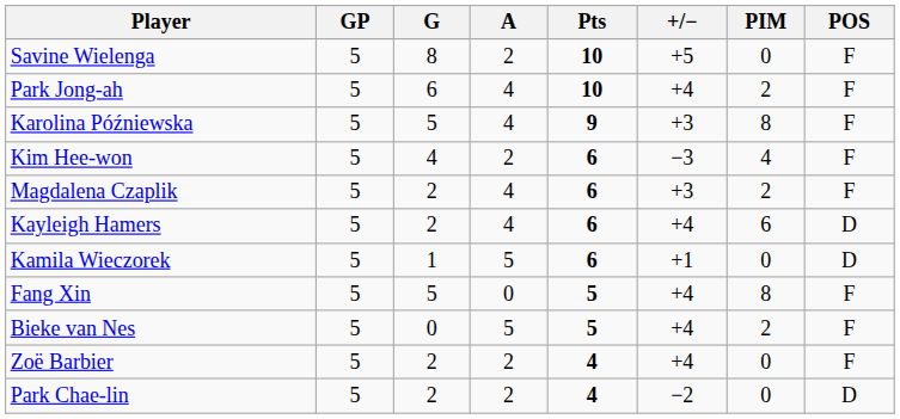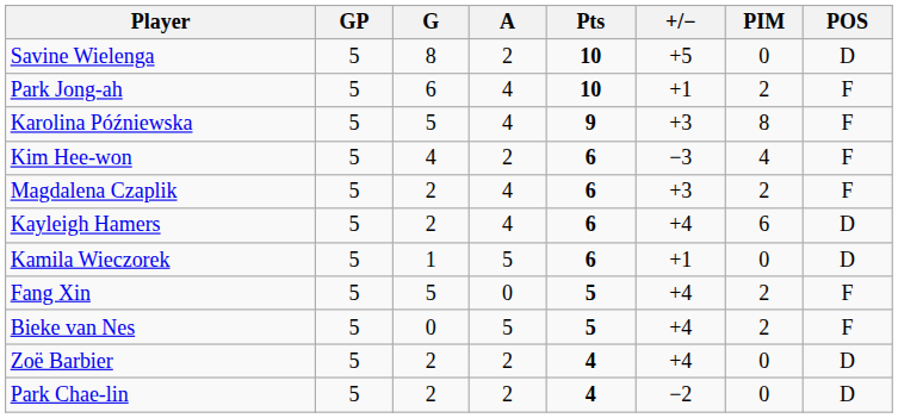Savine Wielenga | POS: F -> D
Park Jong-ah | +/−: +4 -> +1
Fang Xin | PIM: 8 -> 2
Zoë Barbier | POS: F -> D
